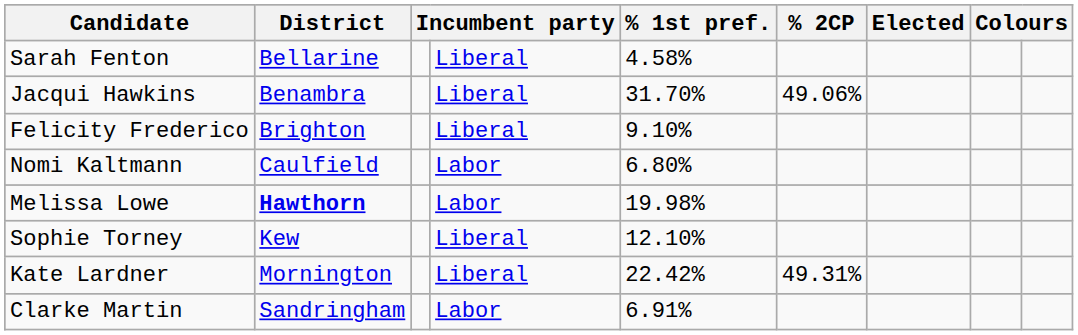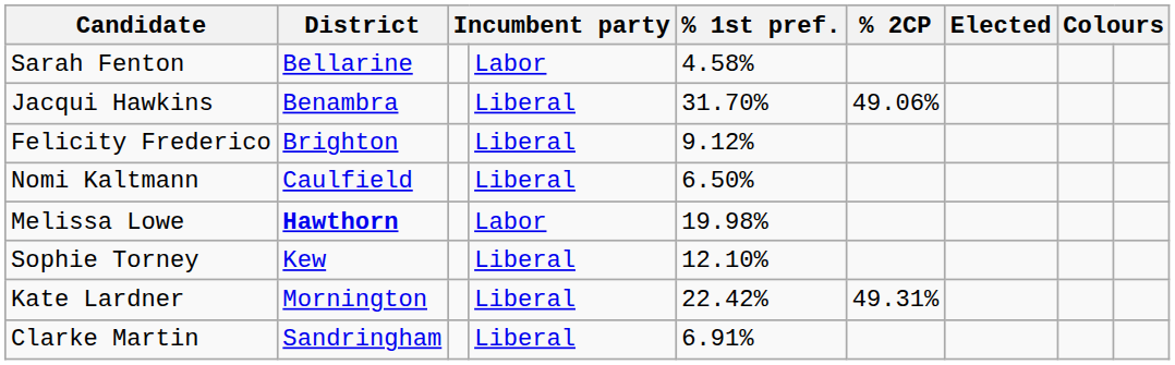Sarah Fenton | column 4: Liberal -> Labor
Felicity Frederico | % 1st pref.: 9.10% -> 9.12%
Nomi Kaltmann | column 4: Labor -> Liberal
Nomi Kaltmann | % 1st pref.: 6.80% -> 6.50%
Clarke Martin | column 4: Labor -> Liberal
